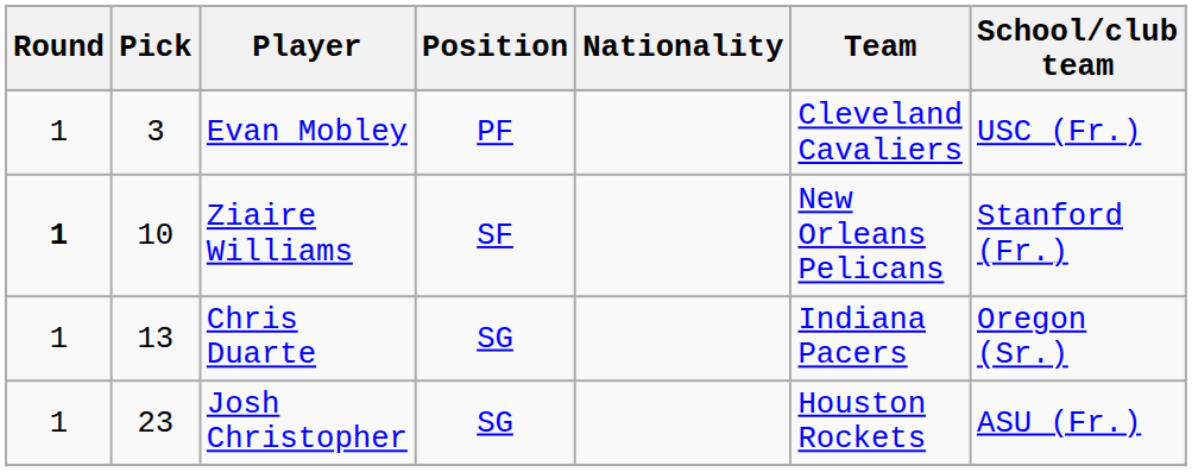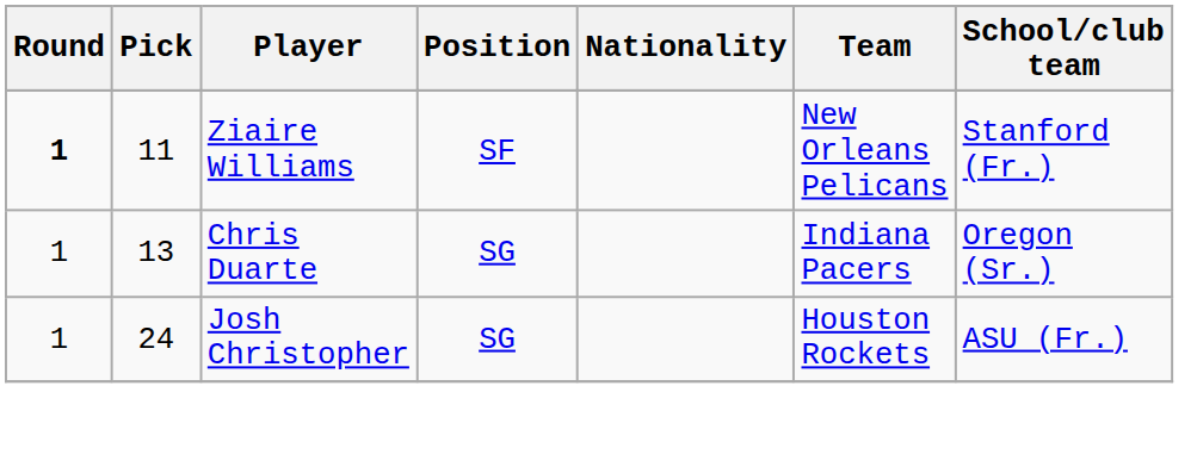- row: 1 | 3 | Evan Mobley | PF | Cleveland Cavaliers | USC (Fr.)
Ziaire Williams | Pick: 10 -> 11
Josh Christopher | Pick: 23 -> 24
